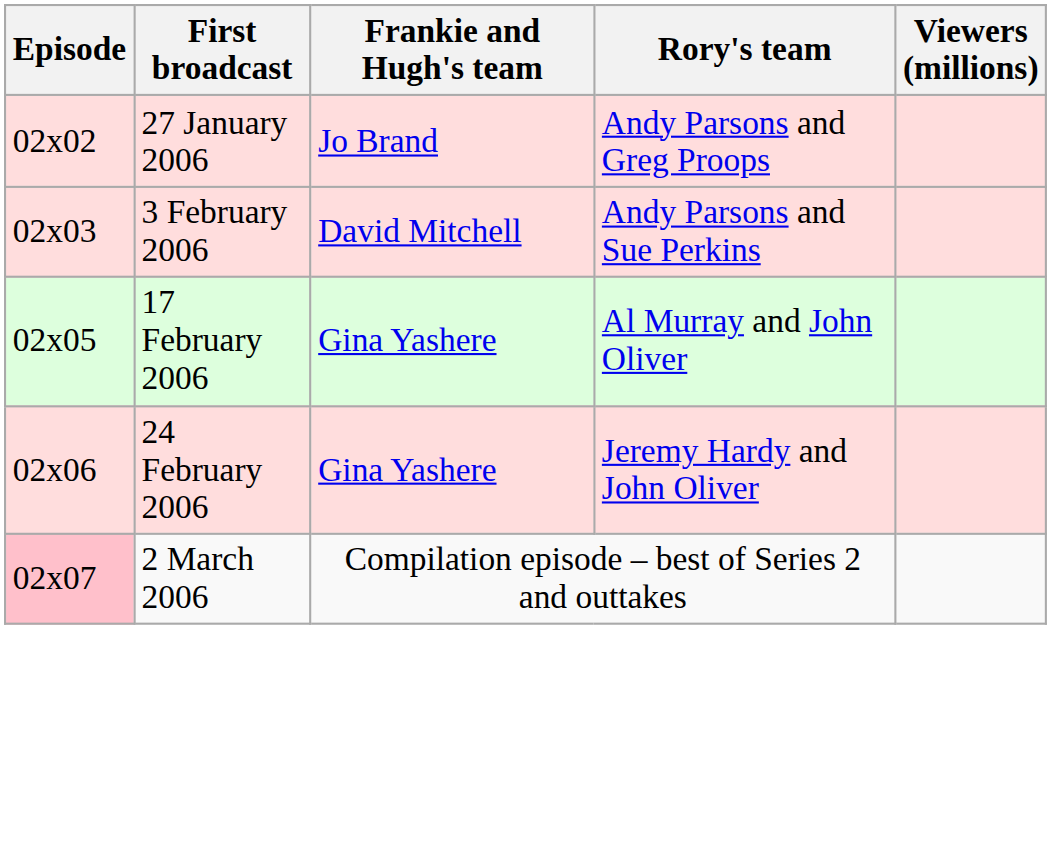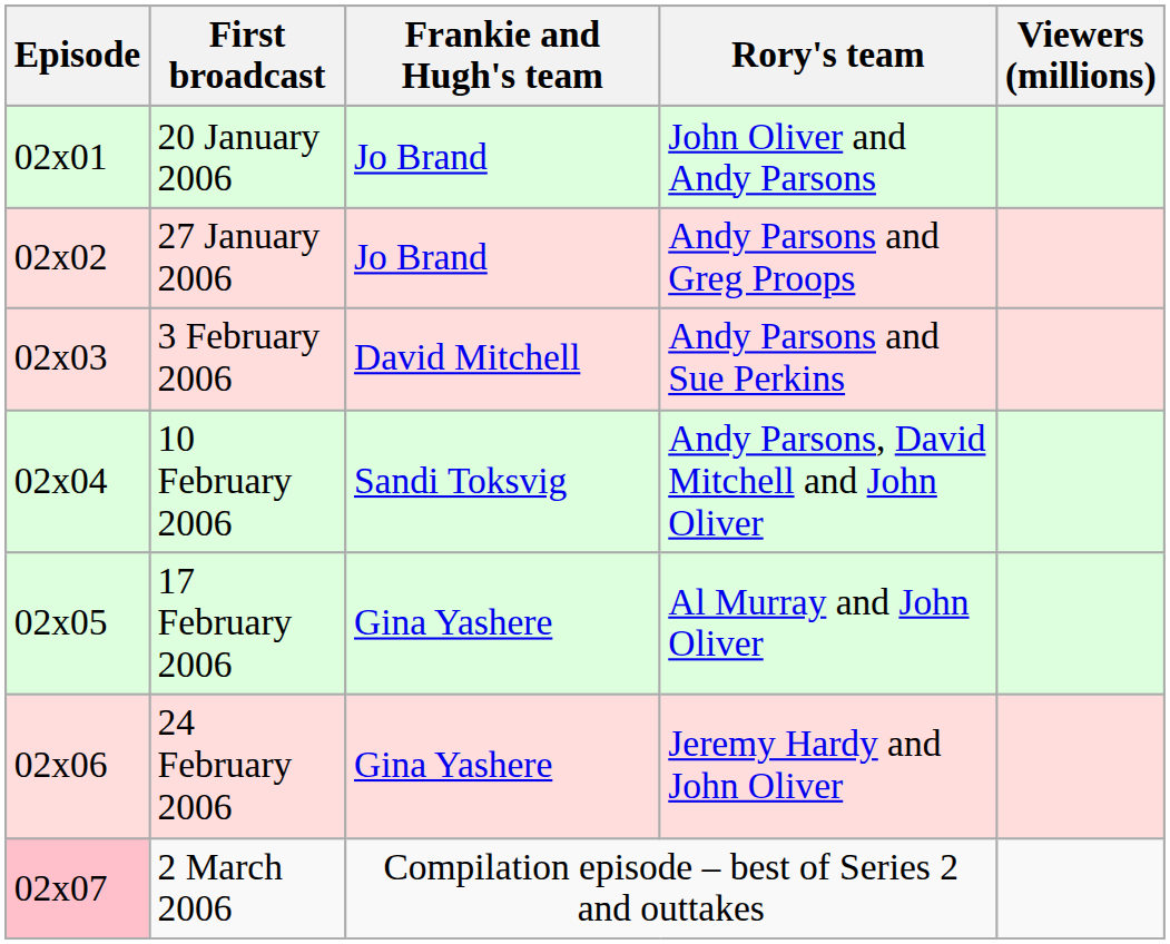+ row: 02x01 | 20 January 2006 | Jo Brand | John Oliver and Andy Parsons
+ row: 02x04 | 10 February 2006 | Sandi Toksvig | Andy Parsons, David Mitchell and John Oliver
